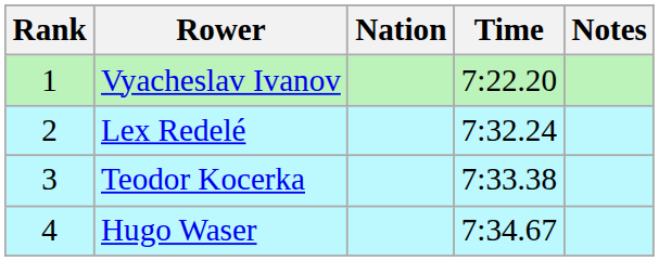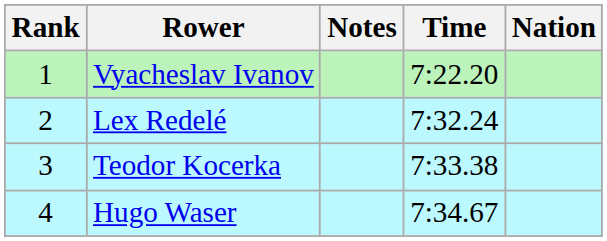columns swapped: Nation <-> Notes
